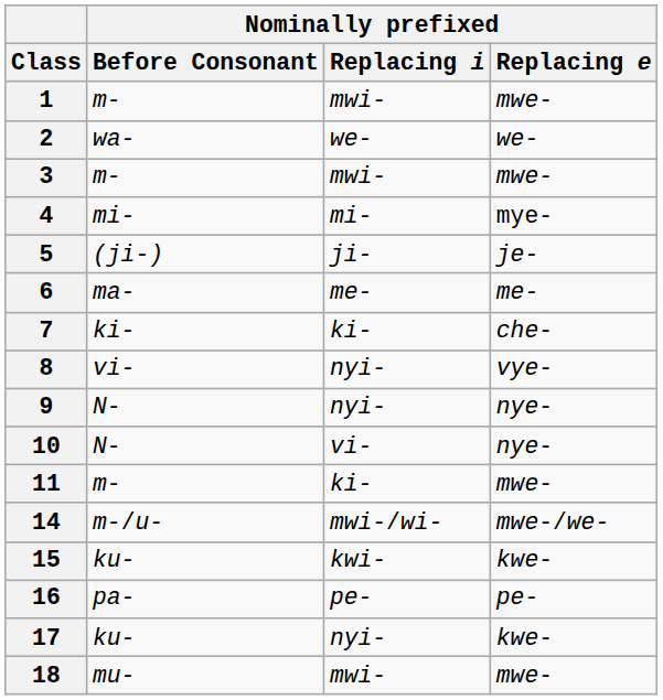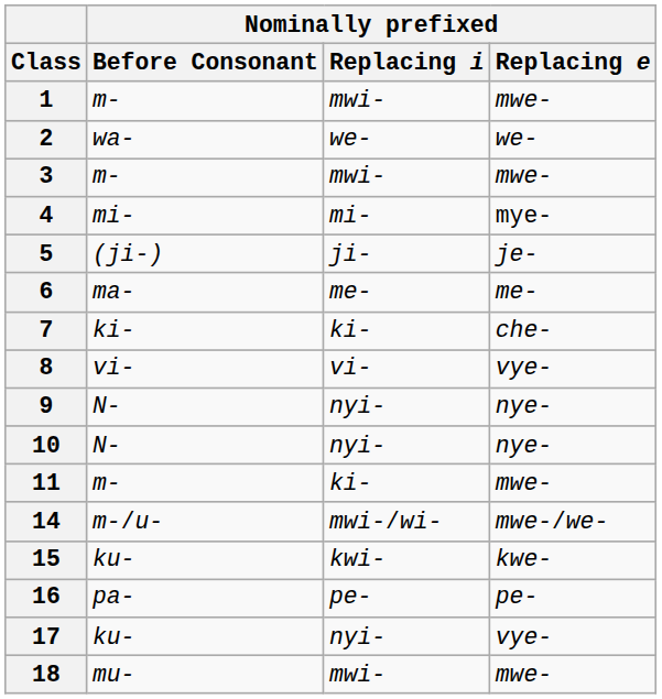8 | Nominally prefixed / Replacing i: nyi- -> vi-
10 | Nominally prefixed / Replacing i: vi- -> nyi-
17 | Nominally prefixed / Replacing e: kwe- -> vye-
